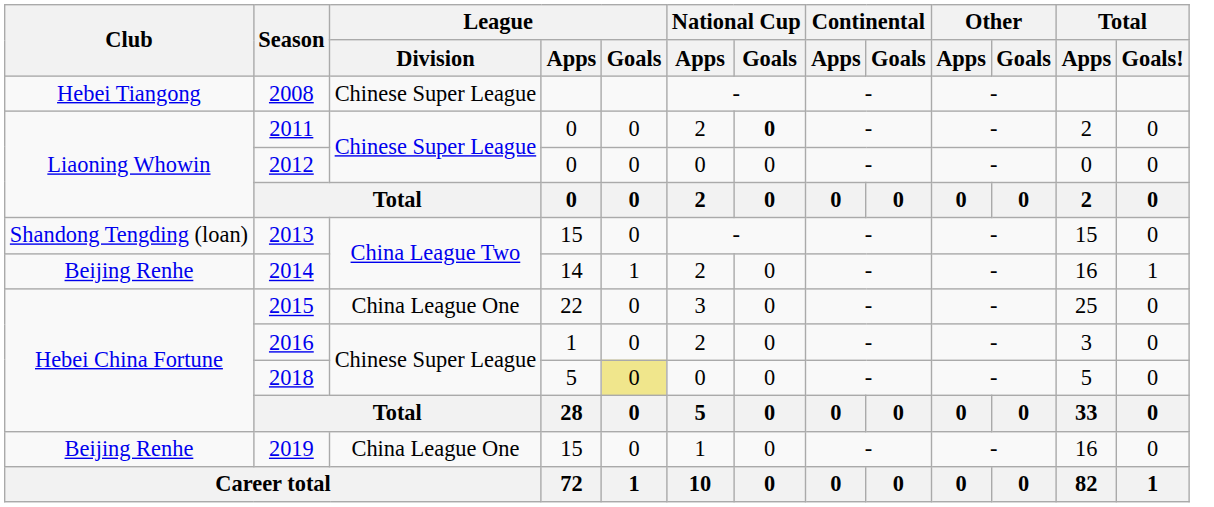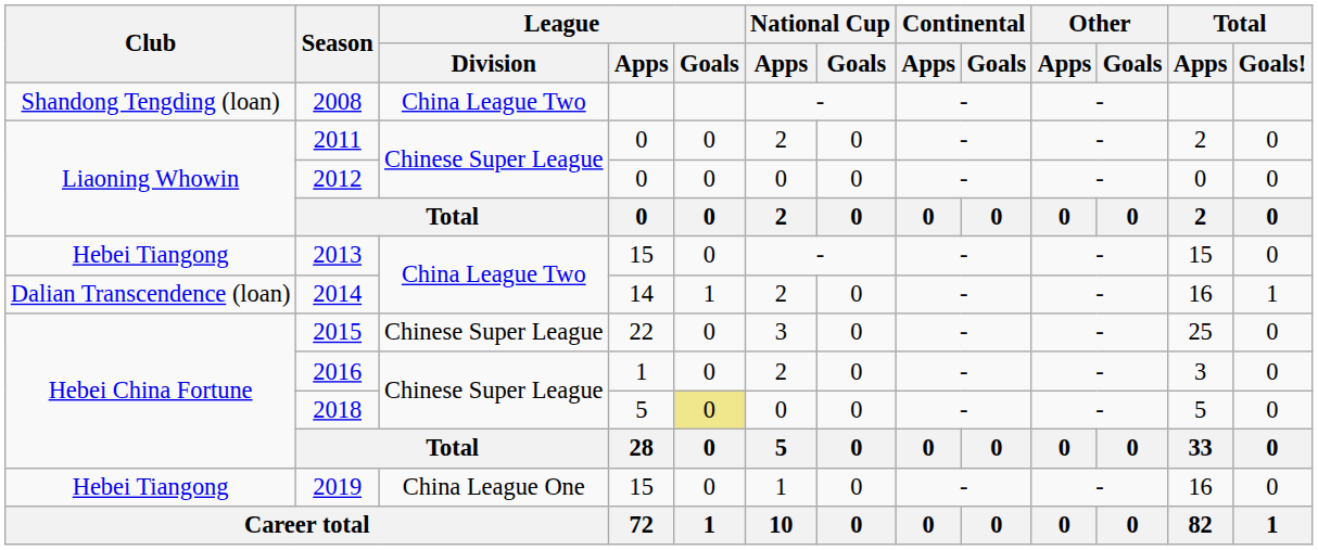2008 | Club: Hebei Tiangong -> Shandong Tengding (loan)
2008 | League / Division: Chinese Super League -> China League Two
2011 | National Cup / Goals: bold -> normal
2013 | Club: Shandong Tengding (loan) -> Hebei Tiangong
2014 | Club: Beijing Renhe -> Dalian Transcendence (loan)
2015 | League / Division: China League One -> Chinese Super League
2019 | Club: Beijing Renhe -> Hebei Tiangong
